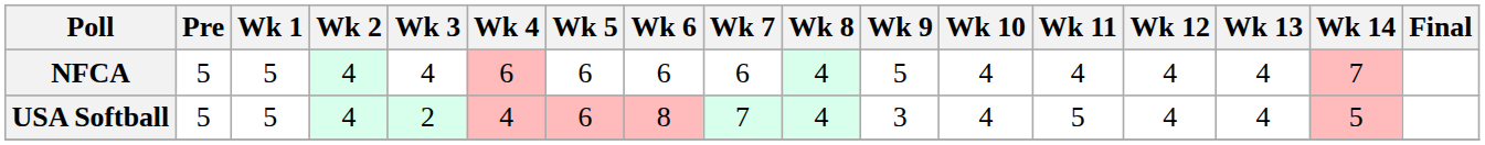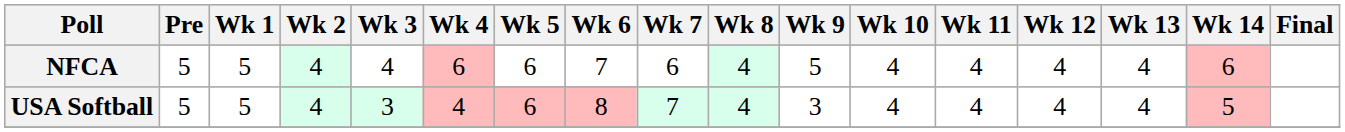NFCA | Wk 6: 6 -> 7
NFCA | Wk 14: 7 -> 6
USA Softball | Wk 3: 2 -> 3
USA Softball | Wk 11: 5 -> 4
